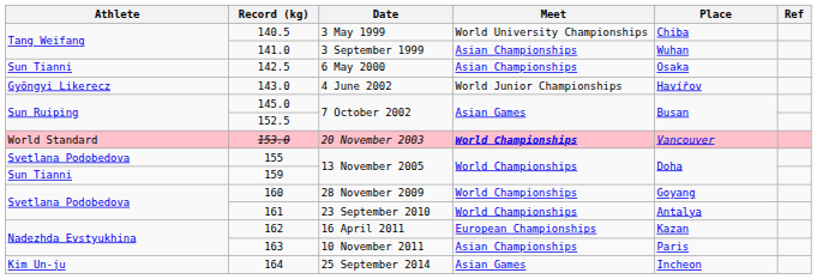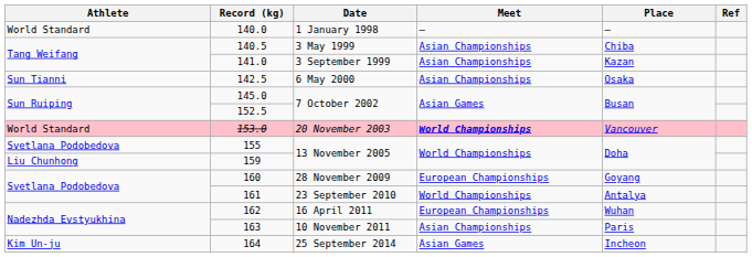+ row: World Standard | 140.0 | 1 January 1998 | — | —
140.5 | Meet: World University Championships -> Asian Championships
141.0 | Place: Wuhan -> Kazan
- row: Gyöngyi Likerecz | 143.0 | 4 June 2002 | World Junior Championships | Havířov
159 | Athlete: Sun Tianni -> Liu Chunhong
160 | Meet: World Championships -> European Championships
162 | Place: Kazan -> Wuhan
